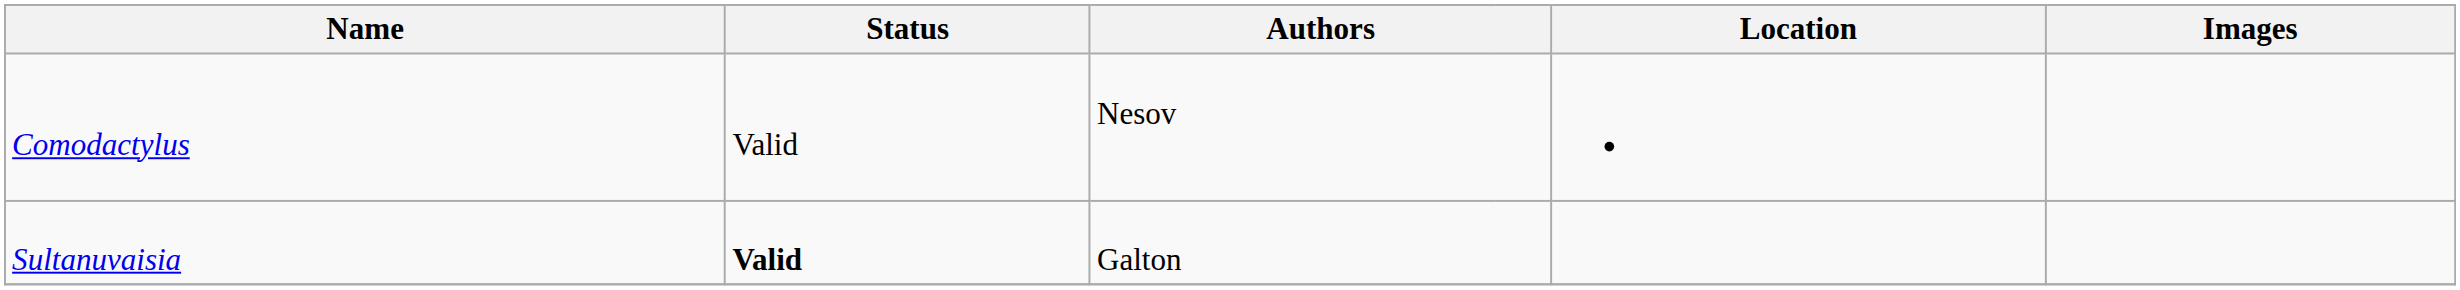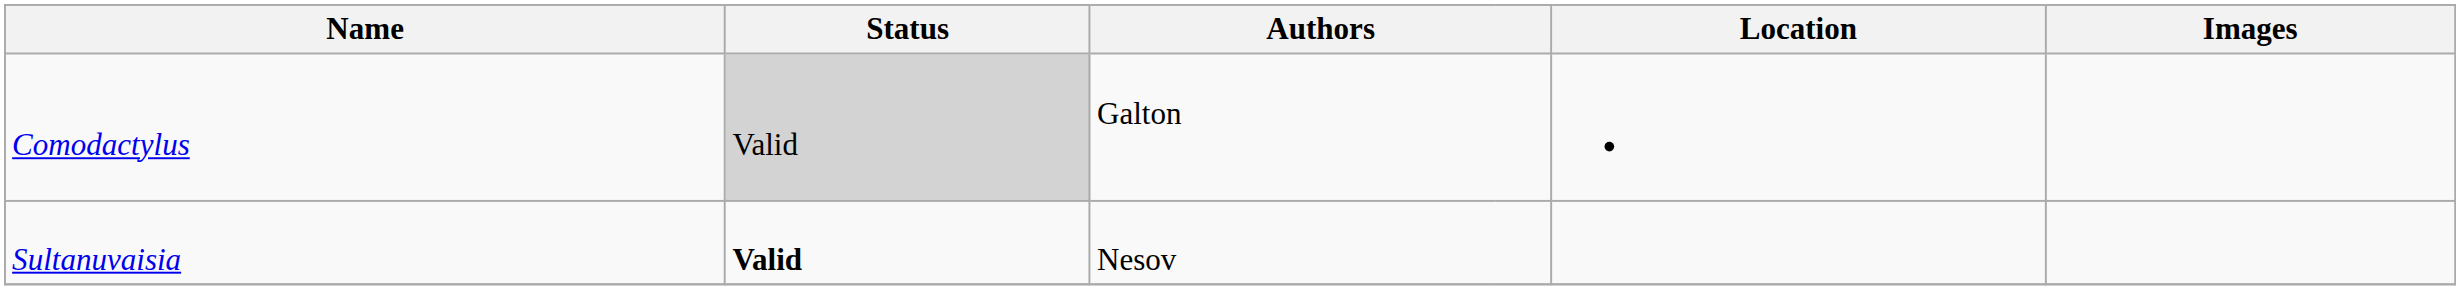Comodactylus | Status: no background -> lightgrey background
Comodactylus | column 3: Nesov -> Galton
Sultanuvaisia | column 3: Galton -> Nesov
